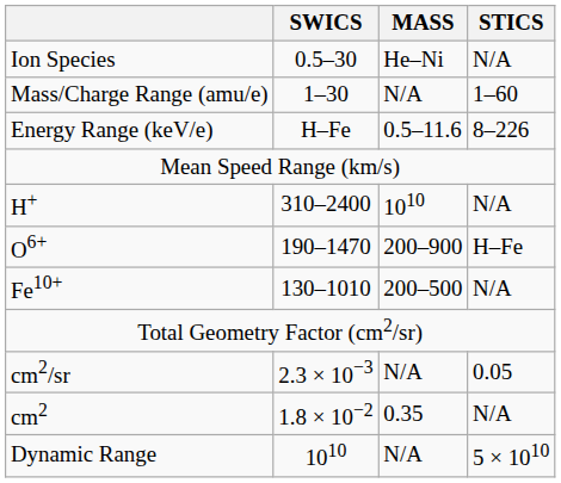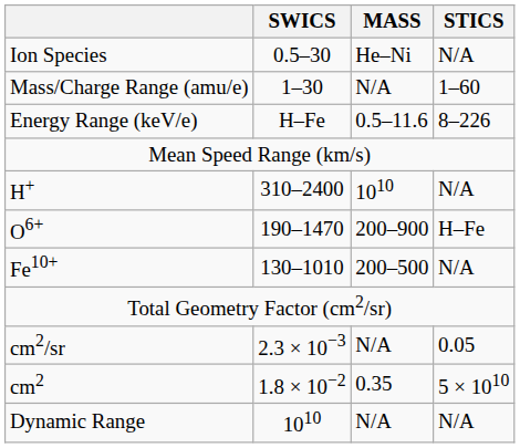cm2 | STICS: N/A -> 5 × 1010
Dynamic Range | STICS: 5 × 1010 -> N/A
